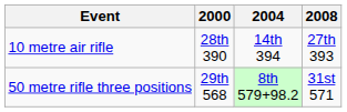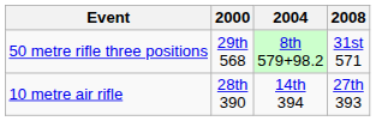rows swapped: 50 metre rifle three positions <-> 10 metre air rifle
